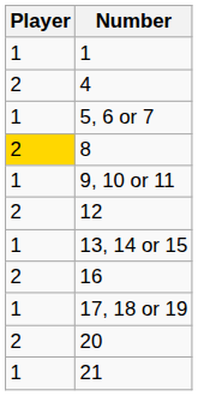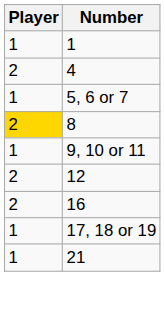- row: 1 | 13, 14 or 15
- row: 2 | 20
